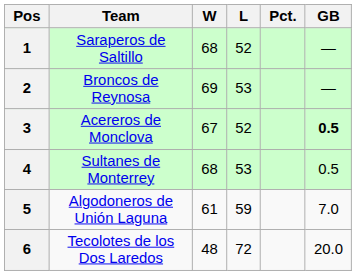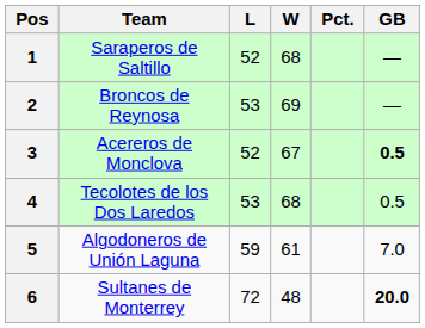columns swapped: W <-> L
4 | Team: Sultanes de Monterrey -> Tecolotes de los Dos Laredos
6 | Team: Tecolotes de los Dos Laredos -> Sultanes de Monterrey
6 | GB: normal -> bold
